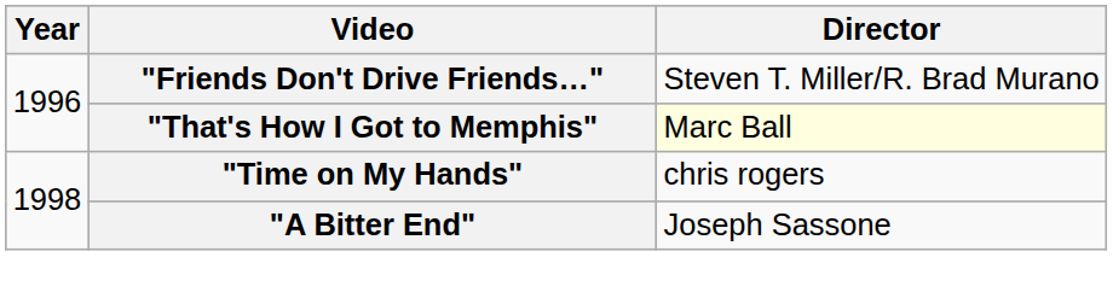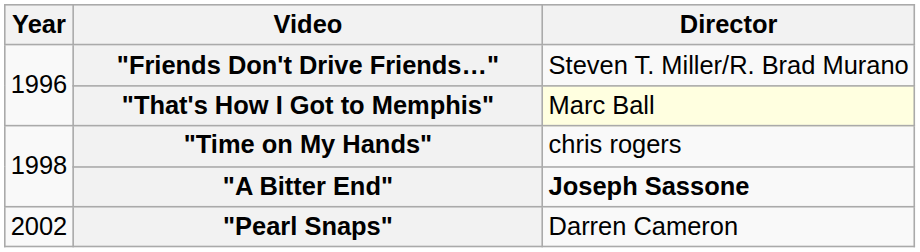"A Bitter End" | Director: normal -> bold
+ row: 2002 | "Pearl Snaps" | Darren Cameron
